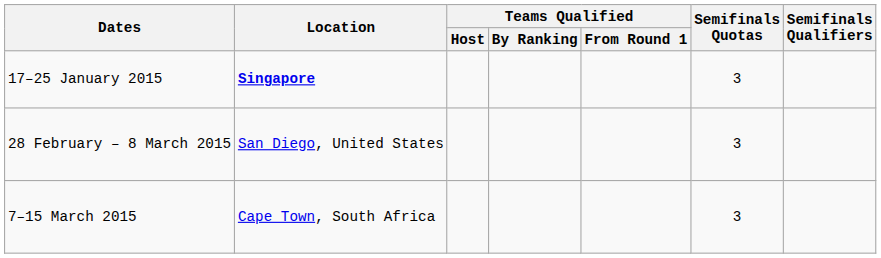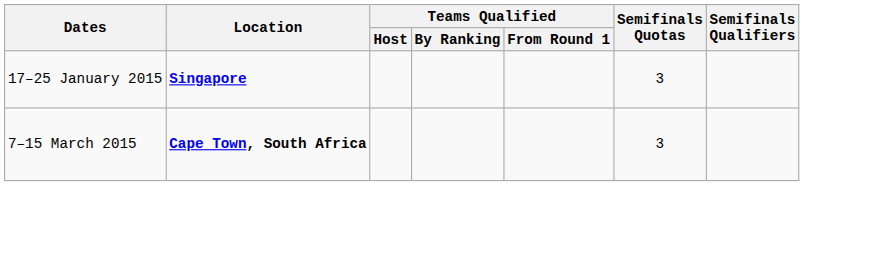- row: 28 February – 8 March 2015 | San Diego, United States | 3
7–15 March 2015 | Location: normal -> bold
